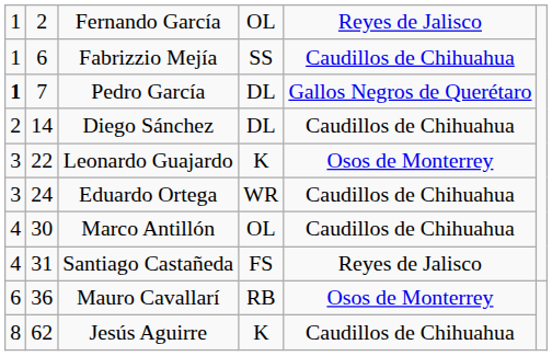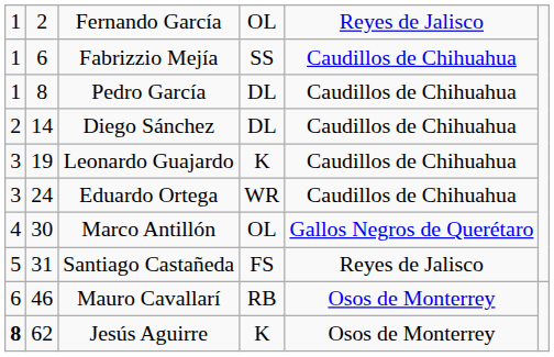Pedro García | column 1: bold -> normal
Pedro García | column 2: 7 -> 8
Pedro García | column 5: Gallos Negros de Querétaro -> Caudillos de Chihuahua
Leonardo Guajardo | column 2: 22 -> 19
Leonardo Guajardo | column 5: Osos de Monterrey -> Caudillos de Chihuahua
Marco Antillón | column 5: Caudillos de Chihuahua -> Gallos Negros de Querétaro
Santiago Castañeda | column 1: 4 -> 5
Mauro Cavallarí | column 2: 36 -> 46
Jesús Aguirre | column 1: normal -> bold
Jesús Aguirre | column 5: Caudillos de Chihuahua -> Osos de Monterrey
